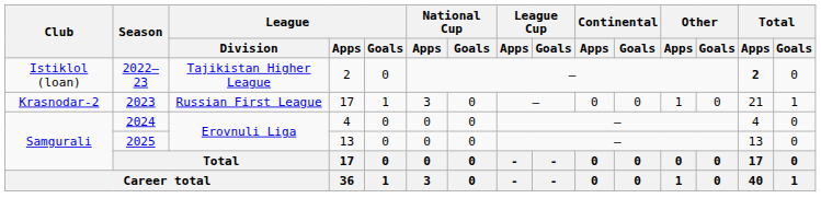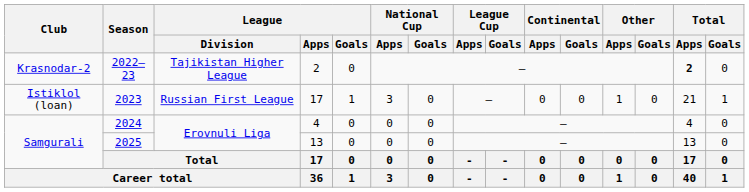2022–23 | Club: Istiklol (loan) -> Krasnodar-2
2023 | Club: Krasnodar-2 -> Istiklol (loan)
